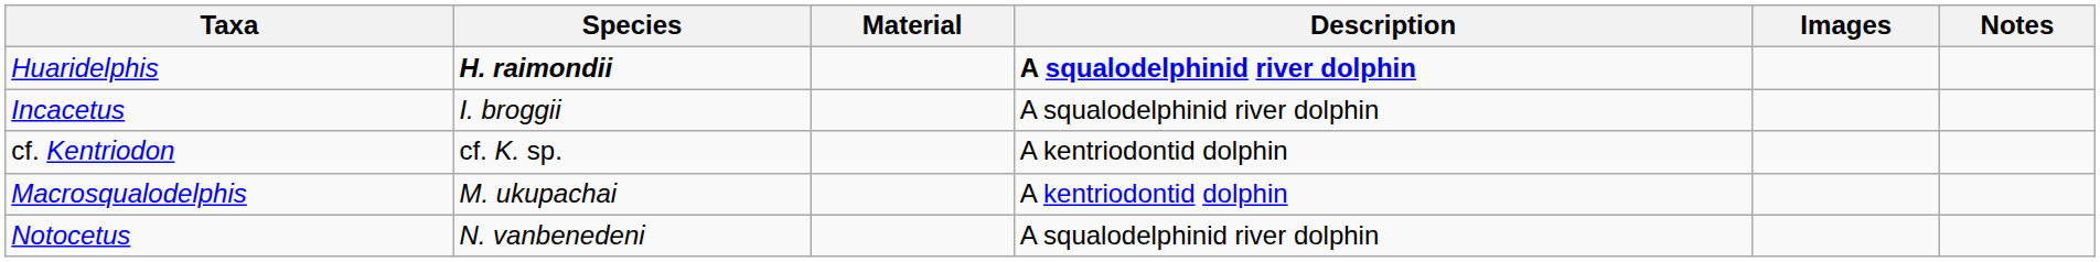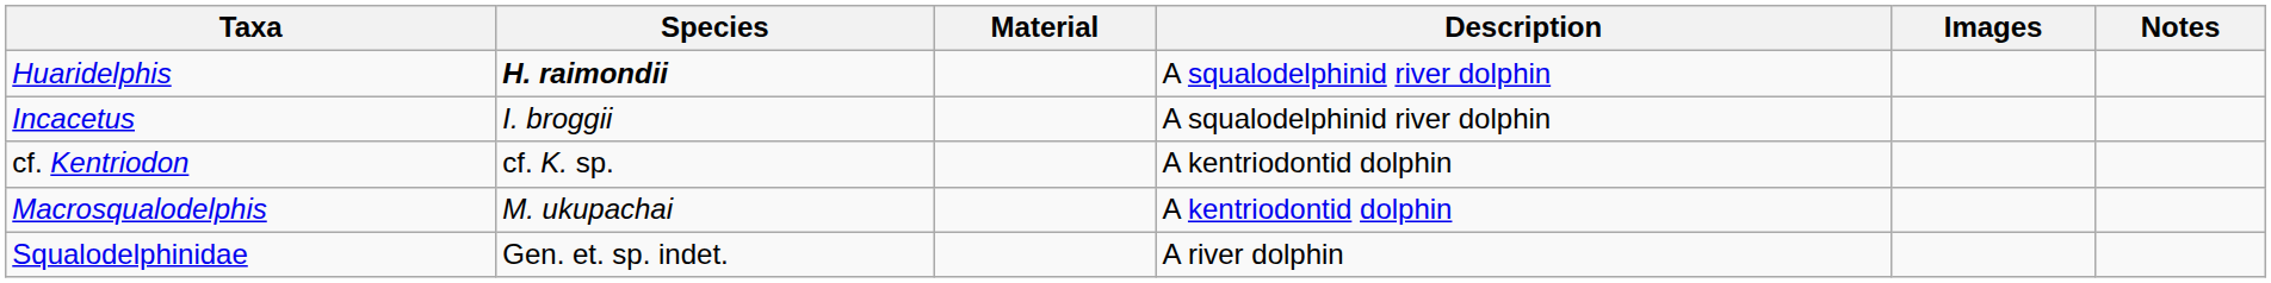Huaridelphis | Description: bold -> normal
- row: Notocetus | N. vanbenedeni | A squalodelphinid river dolphin
+ row: Squalodelphinidae | Gen. et. sp. indet. | A river dolphin
